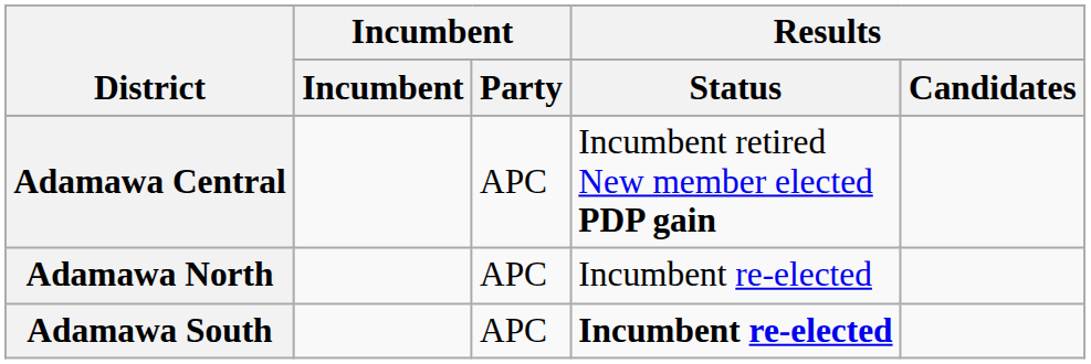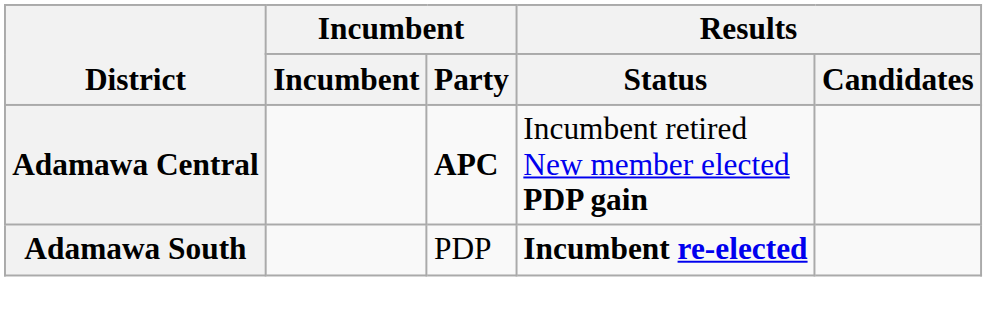Adamawa Central | Incumbent / Party: normal -> bold
- row: Adamawa North | APC | Incumbent re-elected
Adamawa South | Incumbent / Party: APC -> PDP
